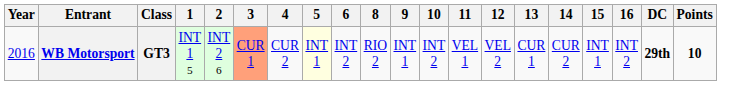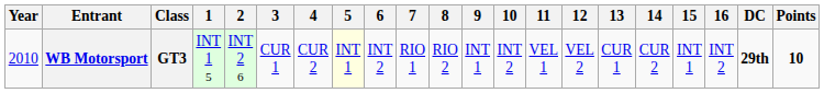+ column: 7 | RIO 1
WB Motorsport | Year: 2016 -> 2010
WB Motorsport | 3: lightsalmon background -> no background
